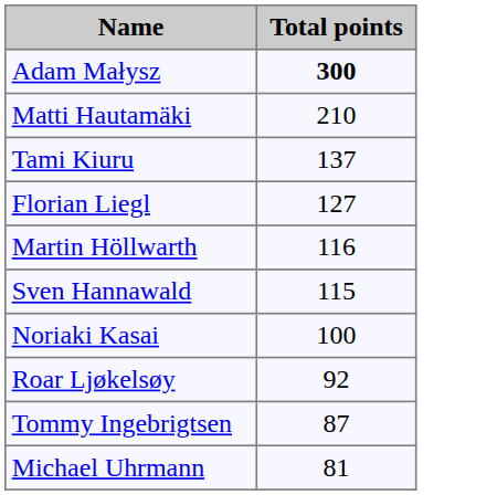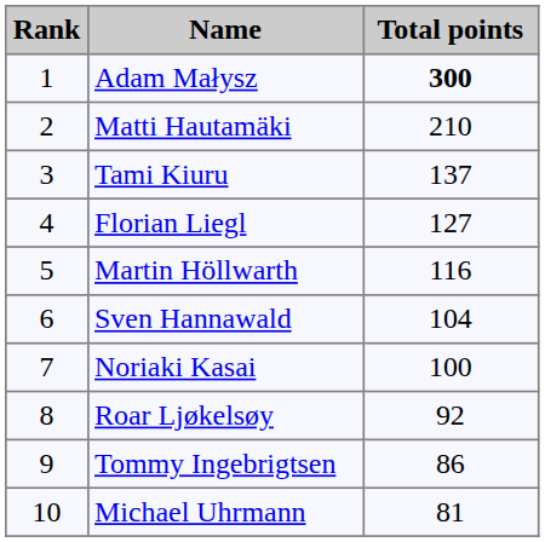+ column: Rank | 1 | 2 | 3 | 4 | 5 | 6 | 7 | 8 | 9 | 10
Sven Hannawald | Total points: 115 -> 104
Tommy Ingebrigtsen | Total points: 87 -> 86
